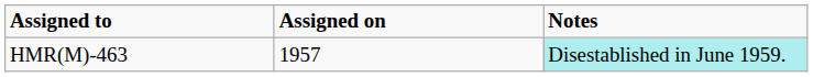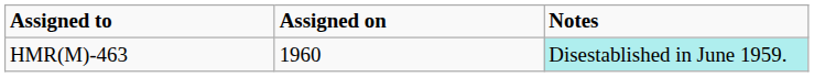HMR(M)-463 | Assigned on: 1957 -> 1960
